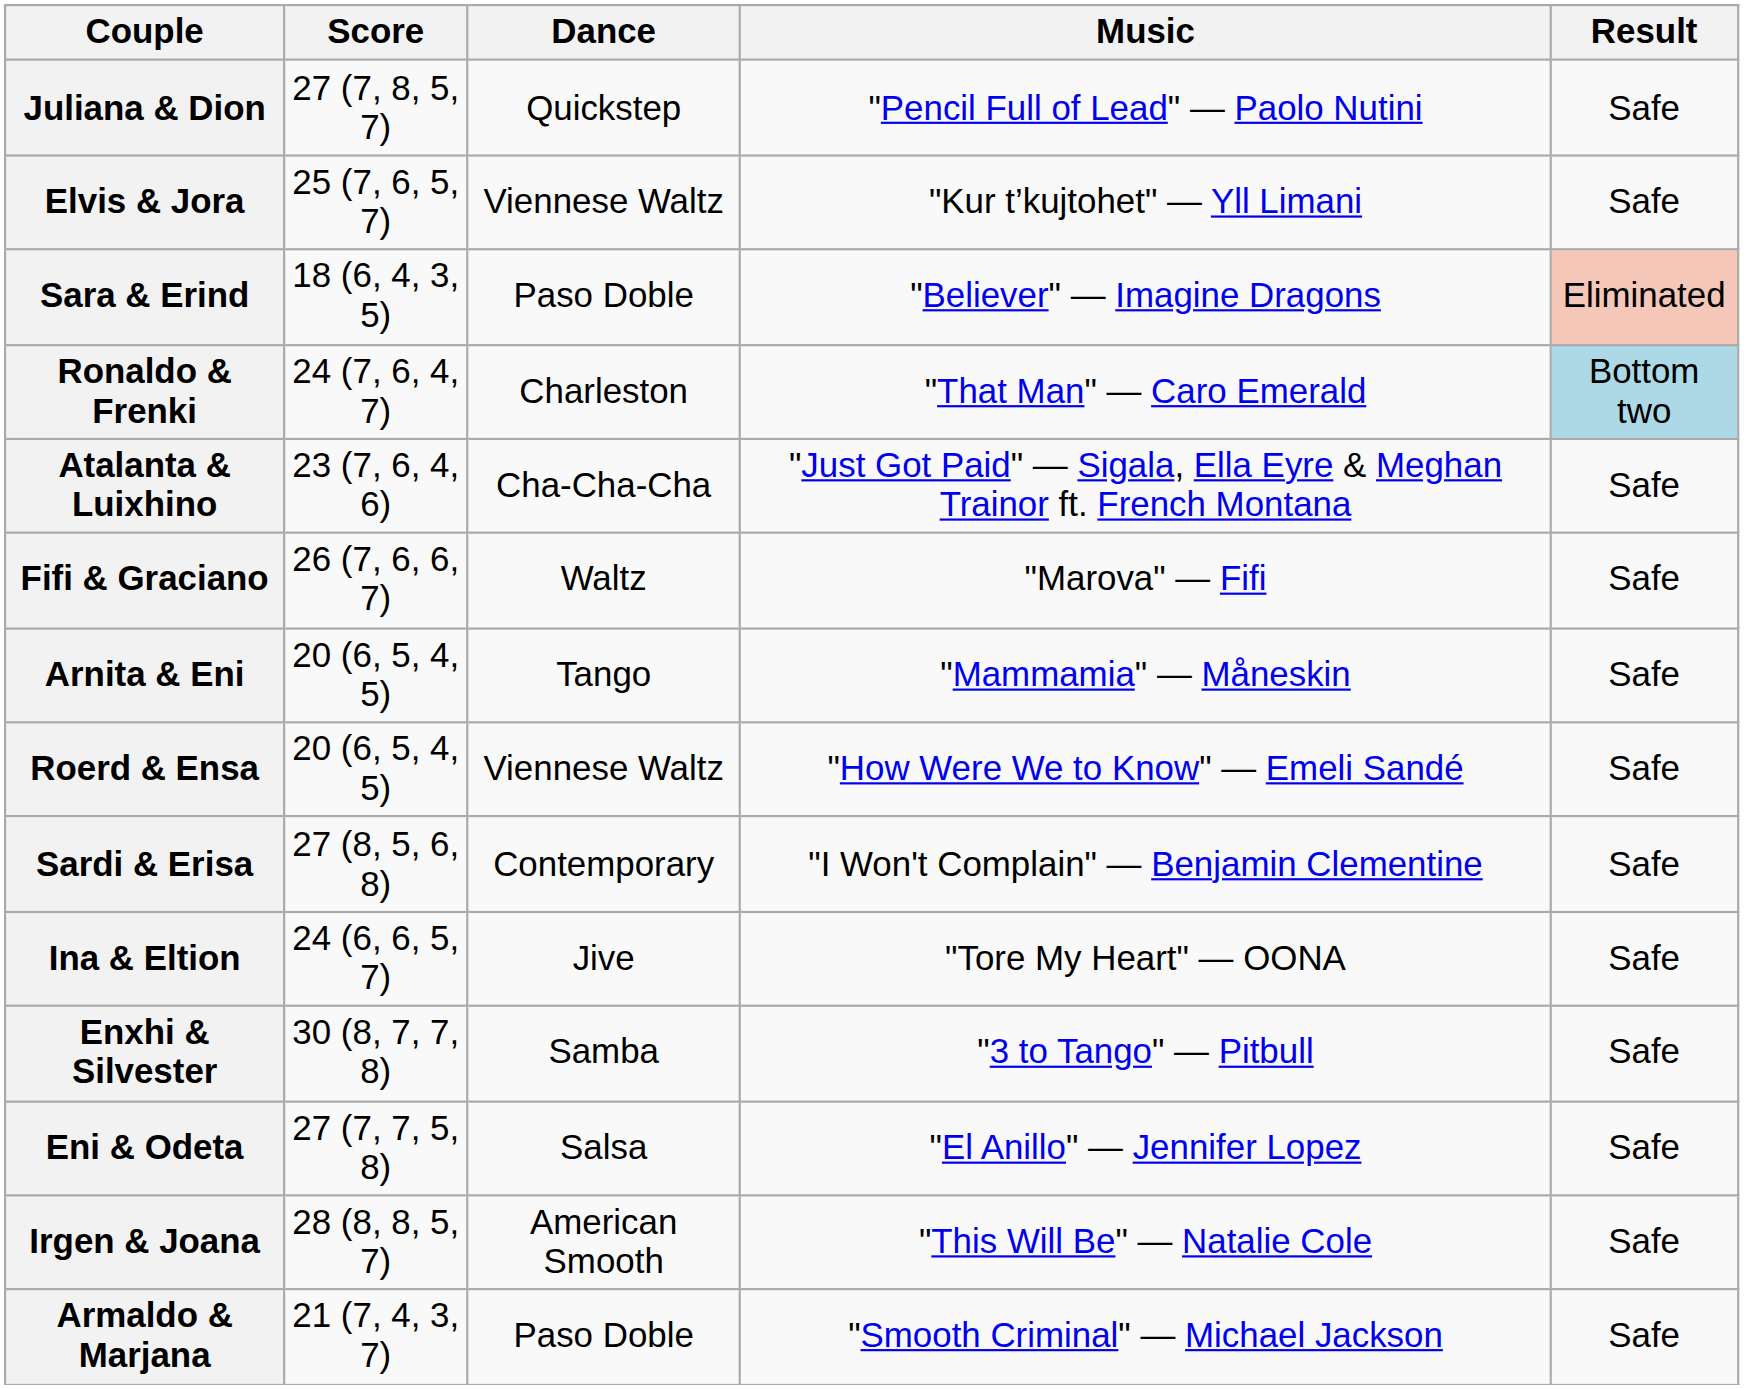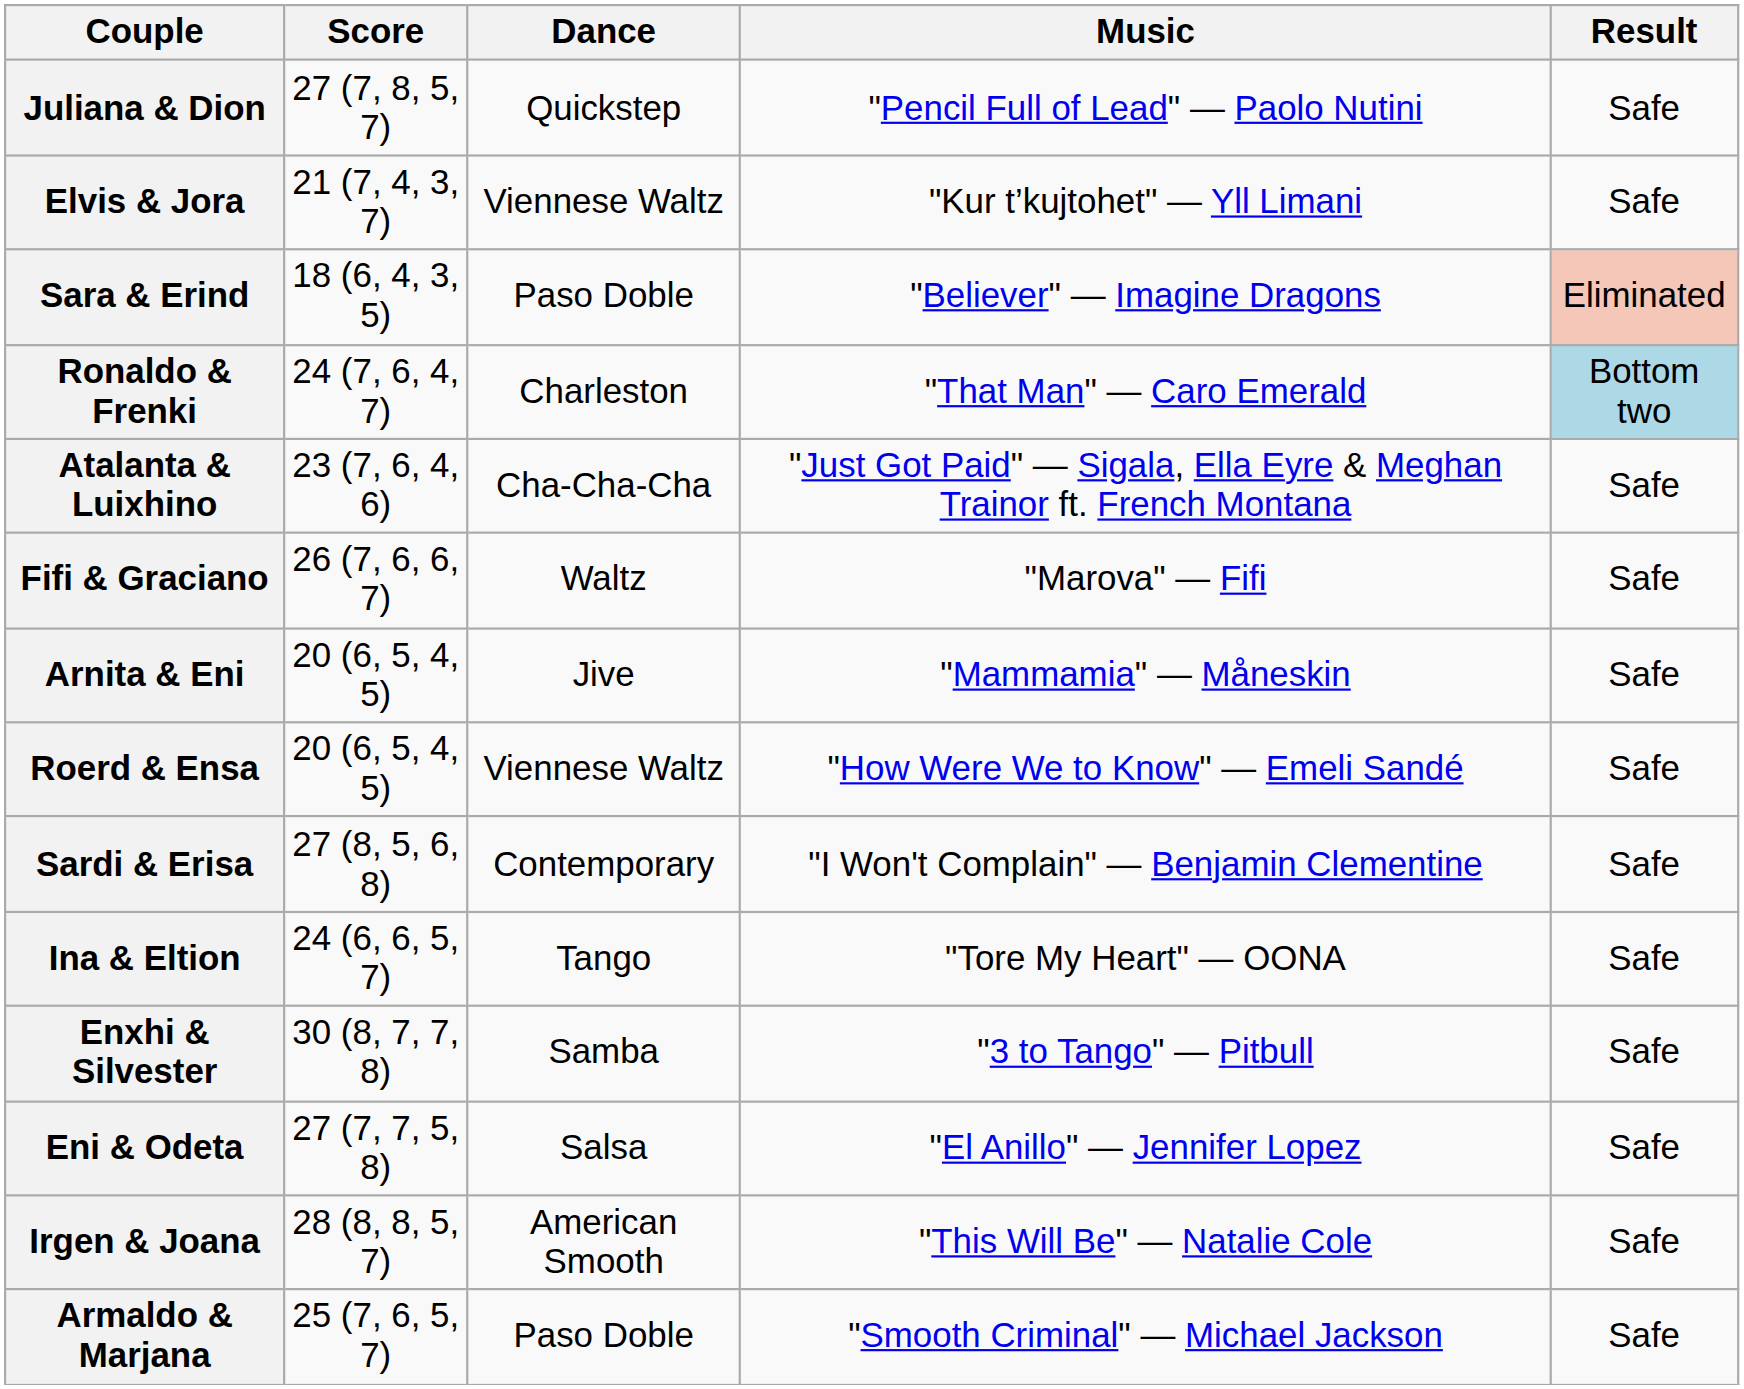Elvis & Jora | Score: 25 (7, 6, 5, 7) -> 21 (7, 4, 3, 7)
Arnita & Eni | Dance: Tango -> Jive
Ina & Eltion | Dance: Jive -> Tango
Armaldo & Marjana | Score: 21 (7, 4, 3, 7) -> 25 (7, 6, 5, 7)
